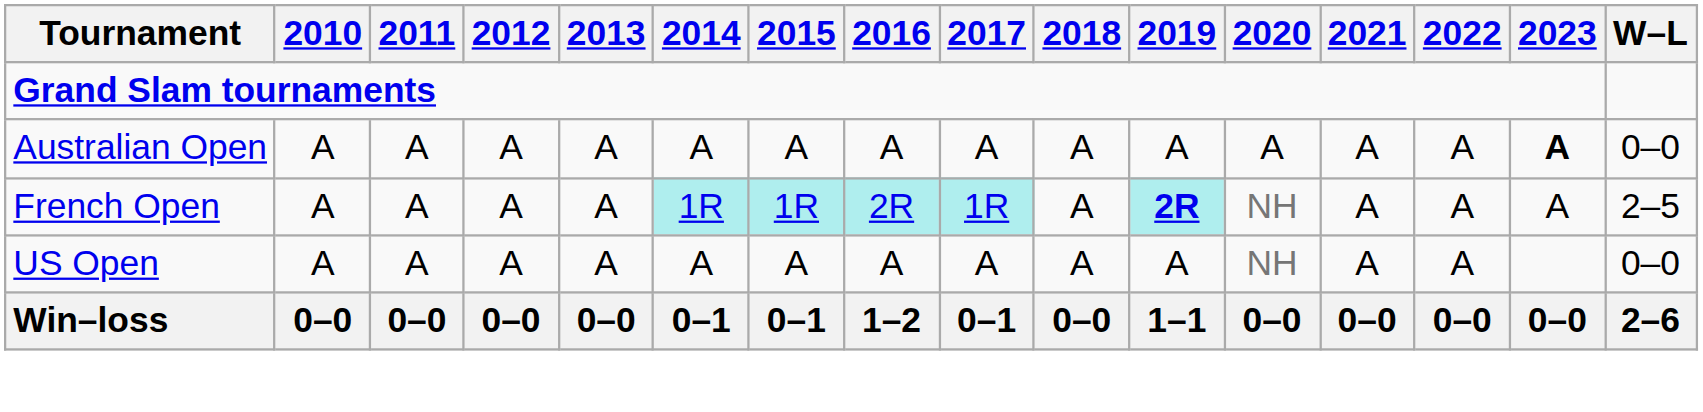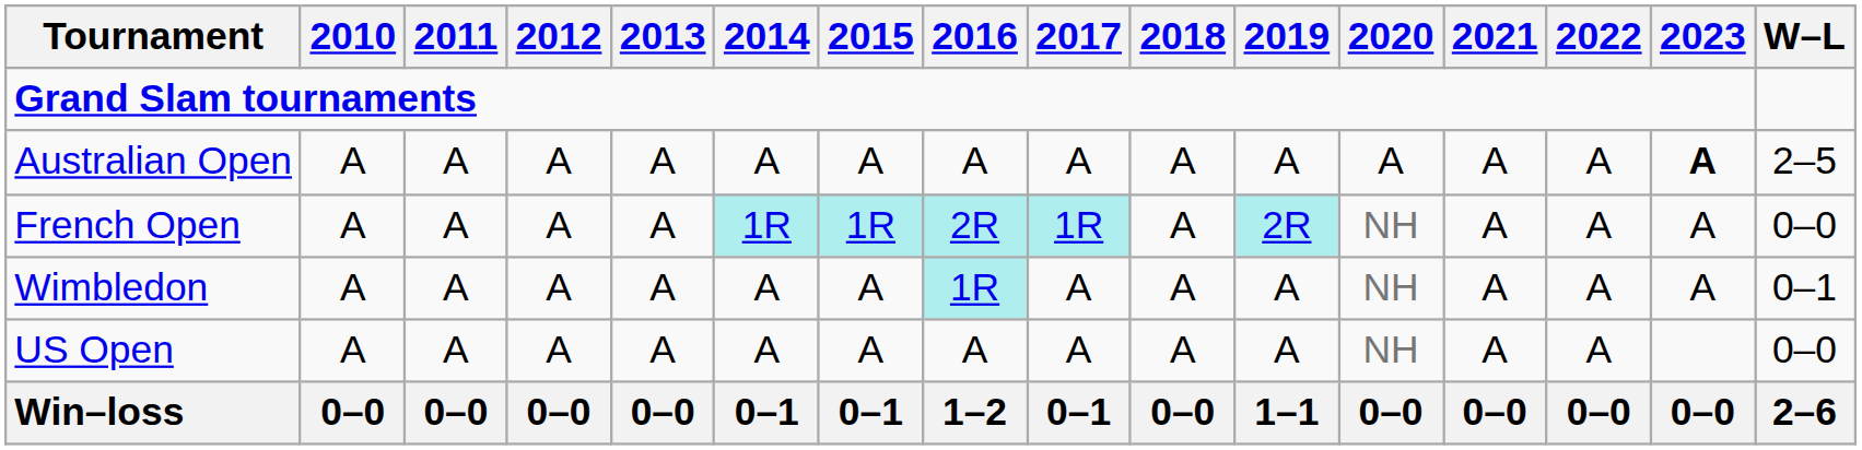Australian Open | W–L: 0–0 -> 2–5
French Open | 2019: bold -> normal
French Open | W–L: 2–5 -> 0–0
+ row: Wimbledon | A | A | A | A | A | A | 1R | A | A | A | NH | A | A | A | 0–1
